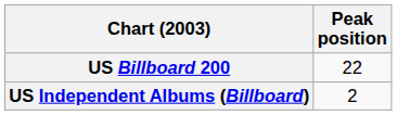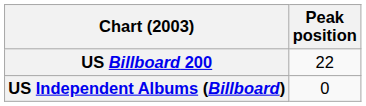US Independent Albums (Billboard) | Peak position: 2 -> 0
